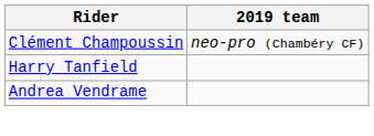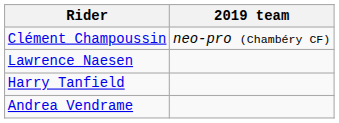+ row: Lawrence Naesen
